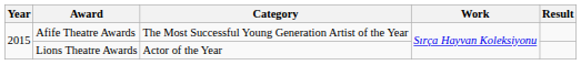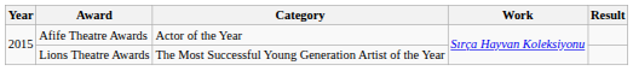Afife Theatre Awards | Category: The Most Successful Young Generation Artist of the Year -> Actor of the Year
Lions Theatre Awards | Category: Actor of the Year -> The Most Successful Young Generation Artist of the Year
